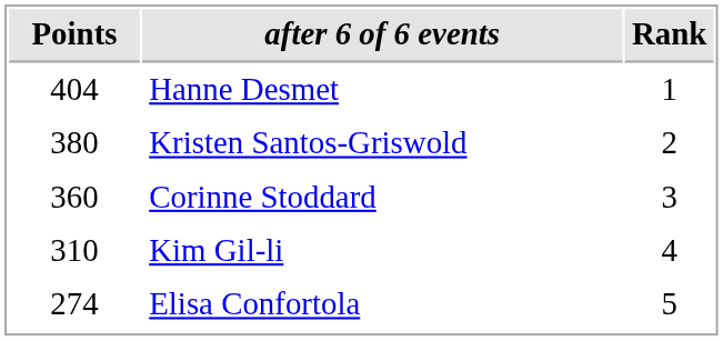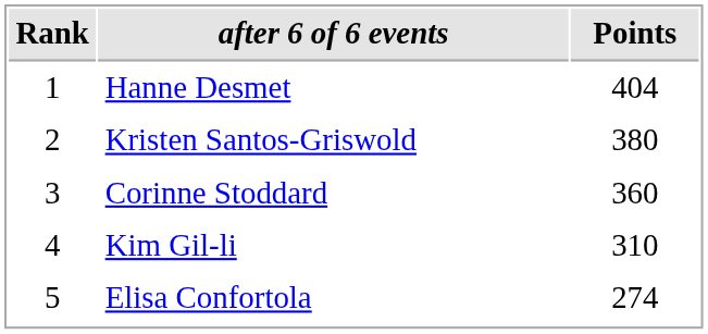columns swapped: Rank <-> Points
